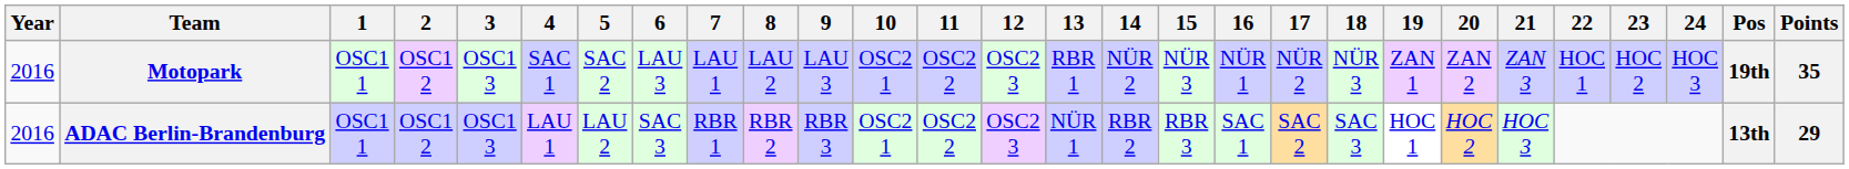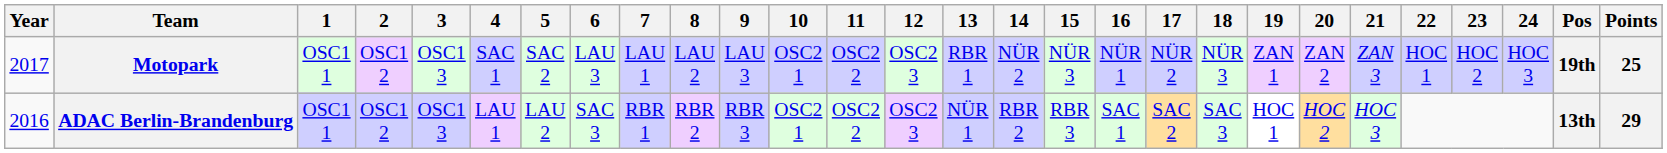Motopark | Year: 2016 -> 2017
Motopark | Points: 35 -> 25
